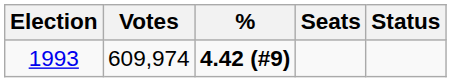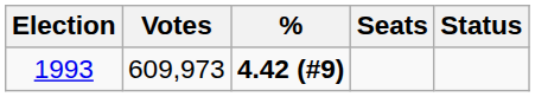1993 | Votes: 609,974 -> 609,973
